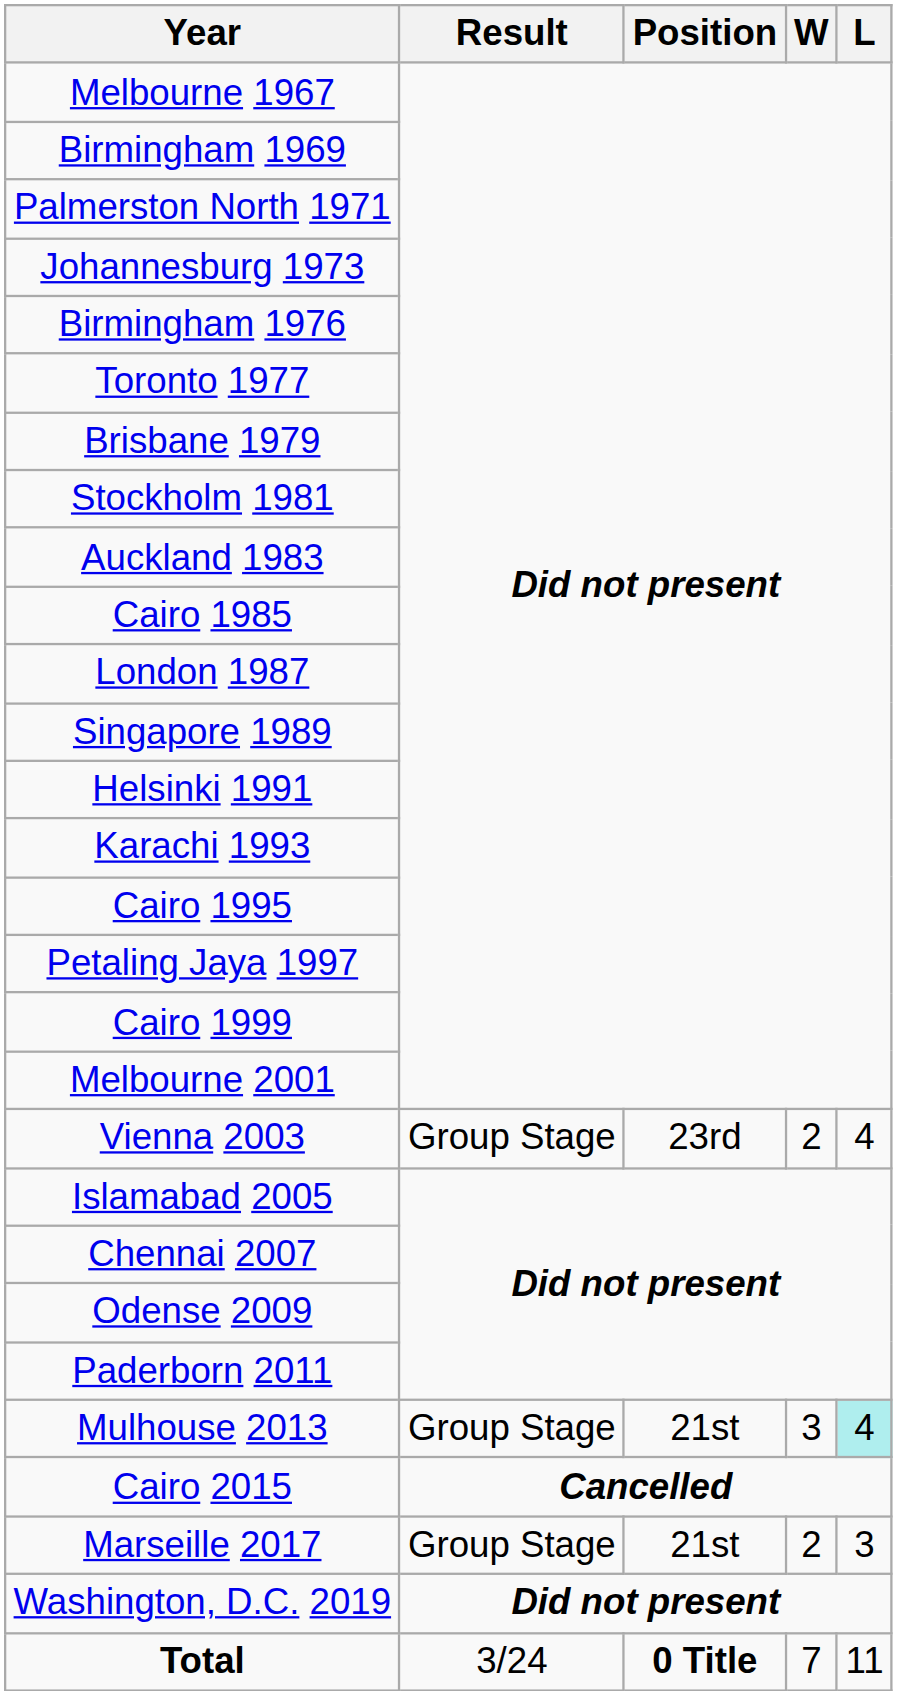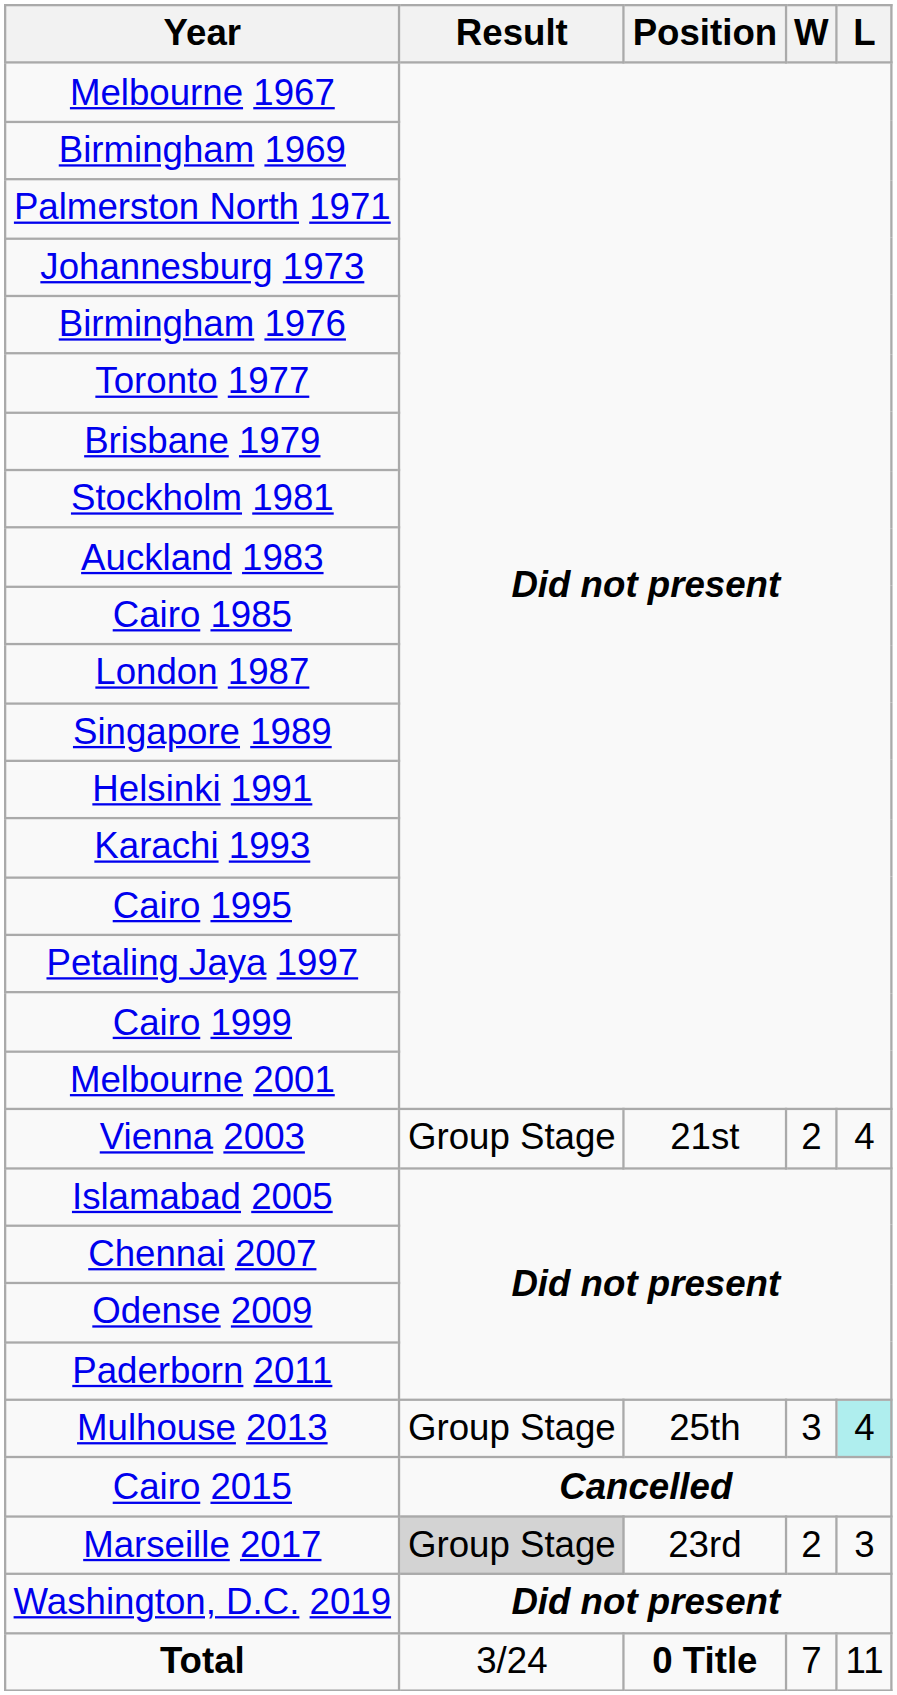Vienna 2003 | Position: 23rd -> 21st
Mulhouse 2013 | Position: 21st -> 25th
Marseille 2017 | Result: no background -> lightgrey background
Marseille 2017 | Position: 21st -> 23rd
